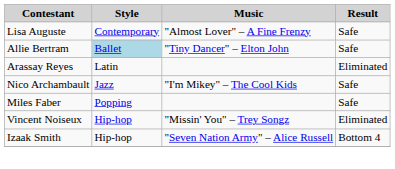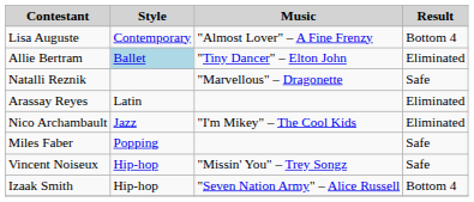Lisa Auguste | Result: Safe -> Bottom 4
Allie Bertram | Result: Safe -> Eliminated
+ row: Natalli Reznik | "Marvellous" – Dragonette | Safe
Nico Archambault | Result: Safe -> Eliminated
Vincent Noiseux | Result: Eliminated -> Safe
